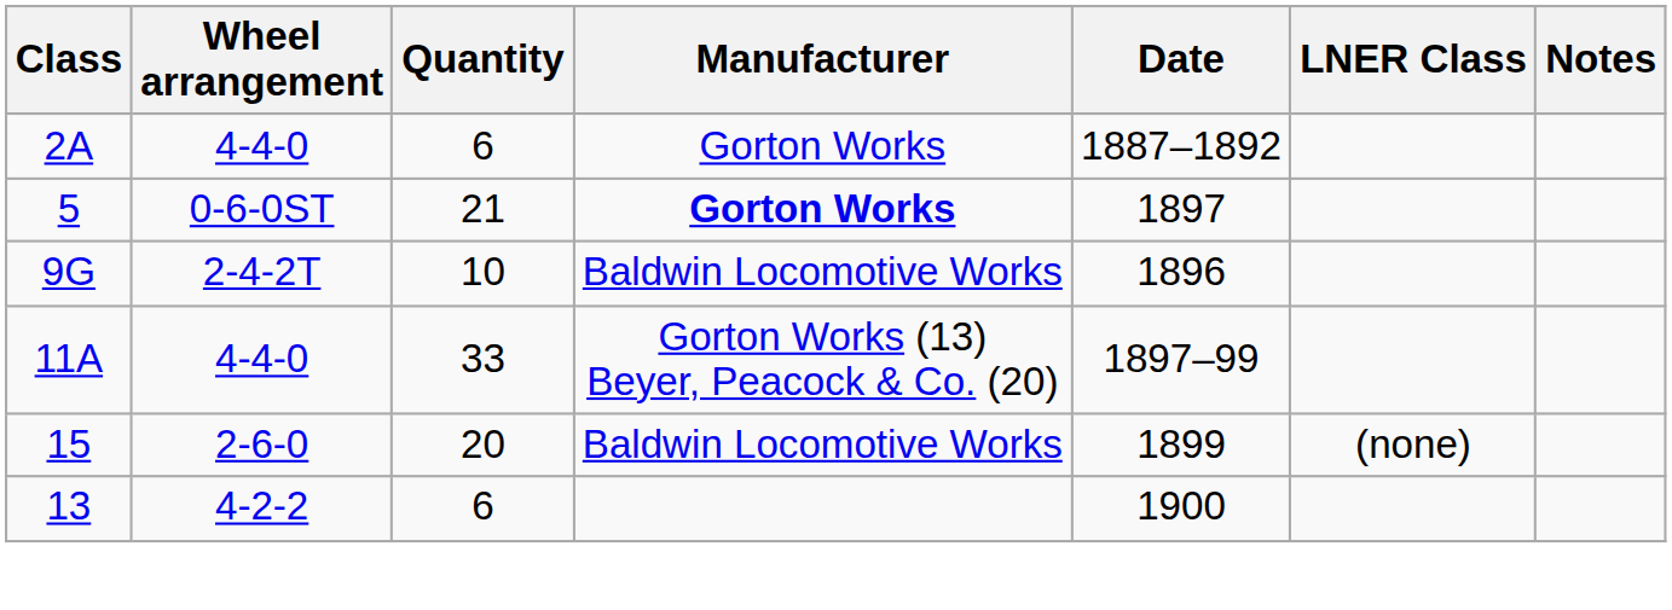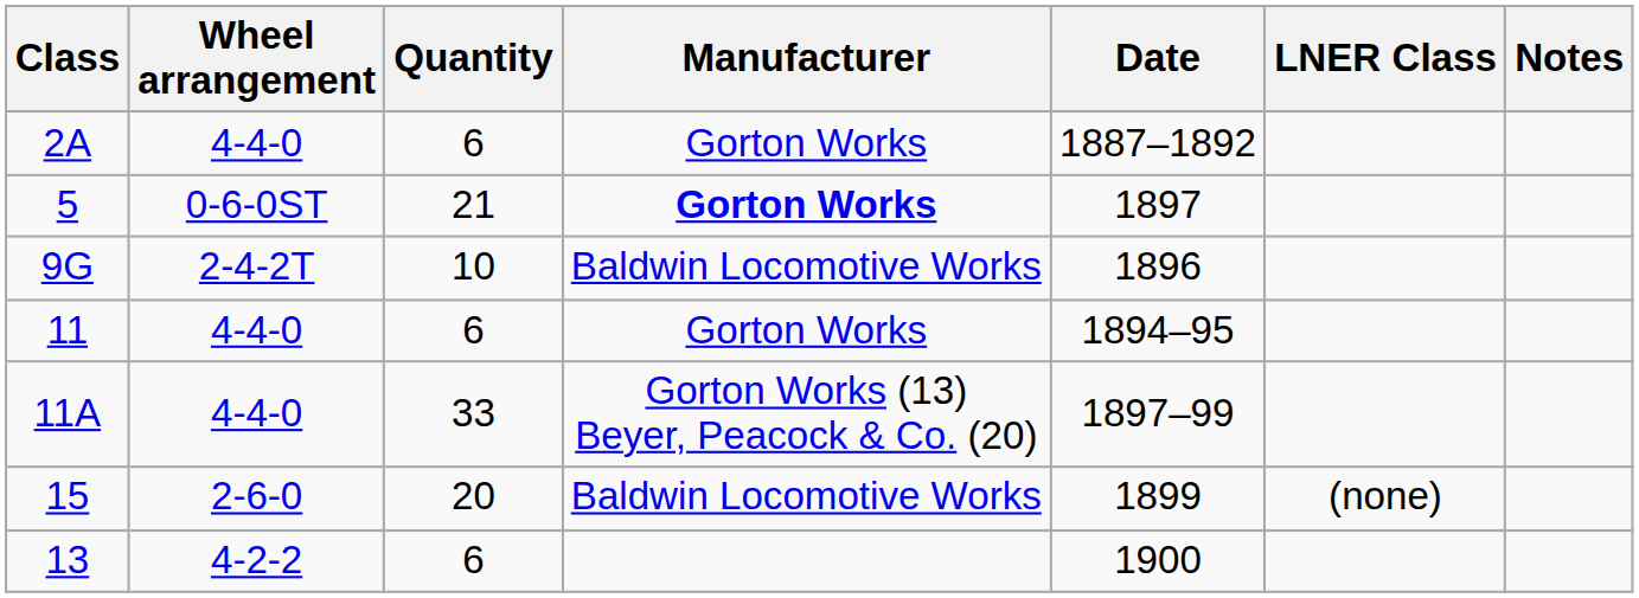+ row: 11 | 4-4-0 | 6 | Gorton Works | 1894–95
